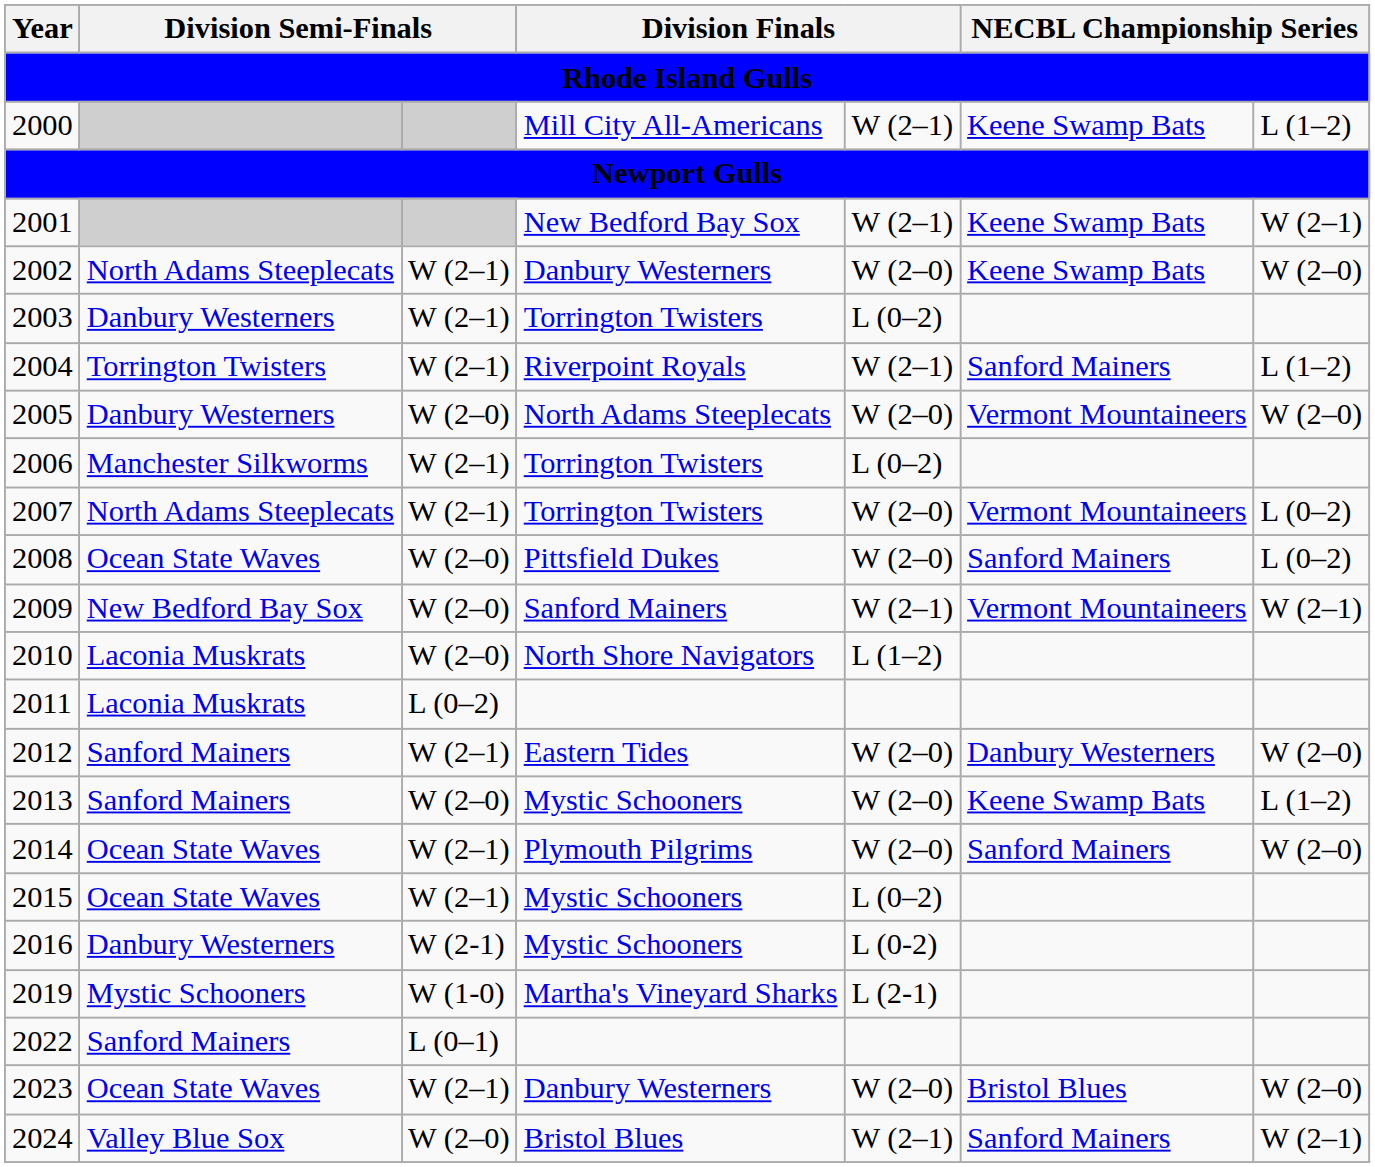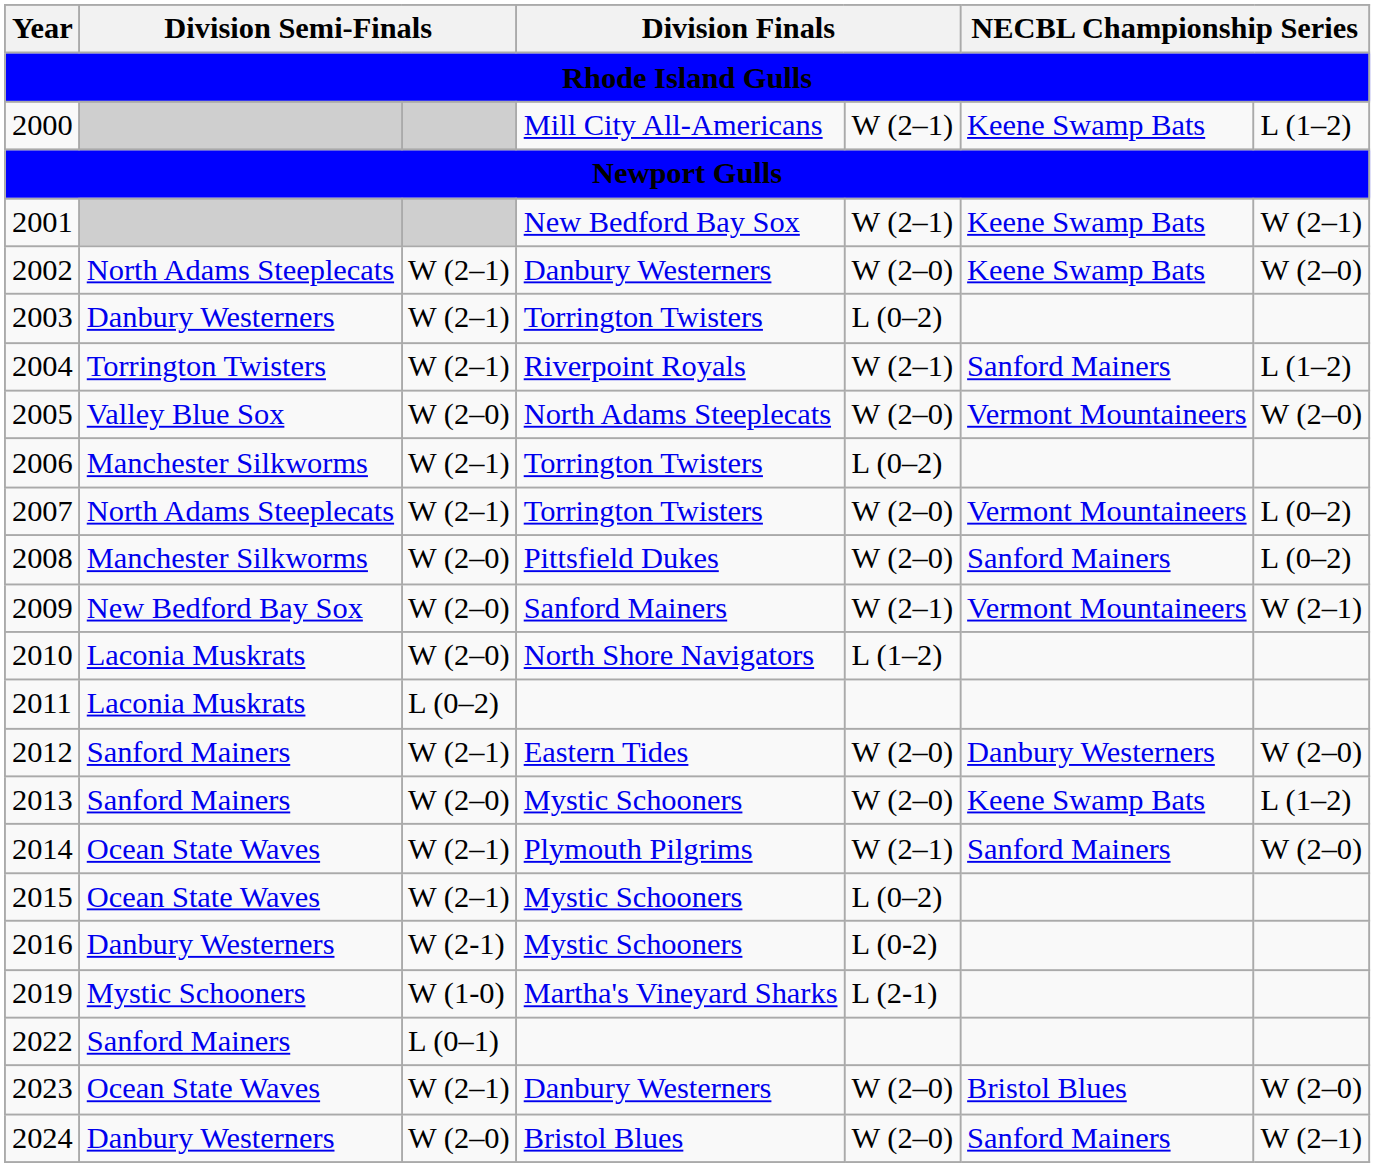2005 | column 2: Danbury Westerners -> Valley Blue Sox
2008 | column 2: Ocean State Waves -> Manchester Silkworms
2014 | column 5: W (2–0) -> W (2–1)
2024 | column 2: Valley Blue Sox -> Danbury Westerners
2024 | column 5: W (2–1) -> W (2–0)
